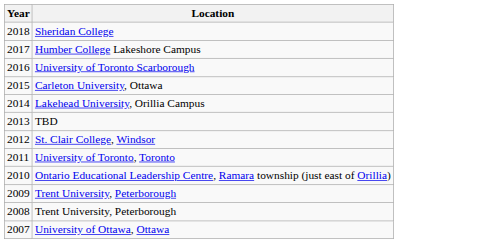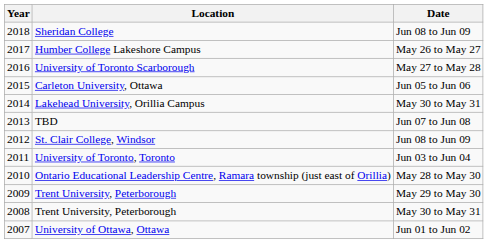+ column: Date | Jun 08 to Jun 09 | May 26 to May 27 | May 27 to May 28 | Jun 05 to Jun 06 | May 30 to May 31 | Jun 07 to Jun 08 | Jun 08 to Jun 09 | Jun 03 to Jun 04 | May 28 to May 30 | May 29 to May 30 | May 30 to May 31 | Jun 01 to Jun 02
